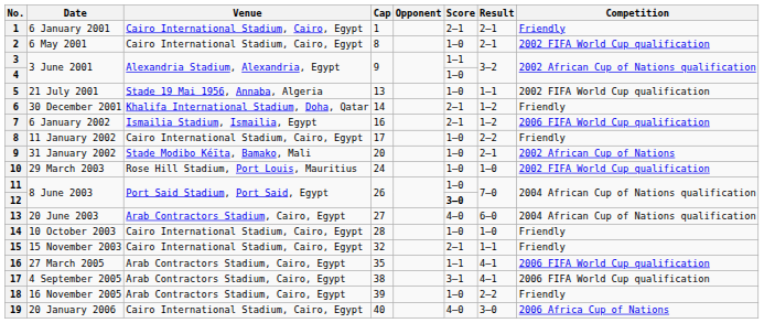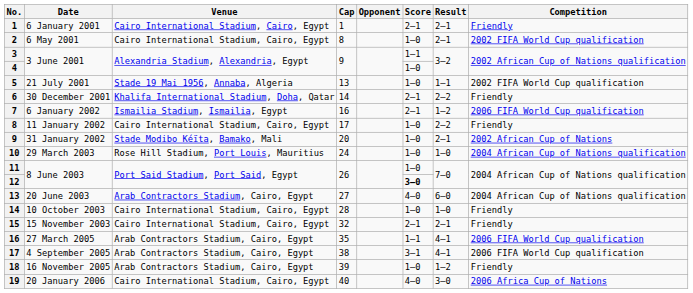6 | Result: 1–2 -> 2–2
10 | Competition: 2002 FIFA World Cup qualification -> 2004 African Cup of Nations qualification
15 | Result: 1–1 -> 2–1
18 | Result: 2–2 -> 1–2
